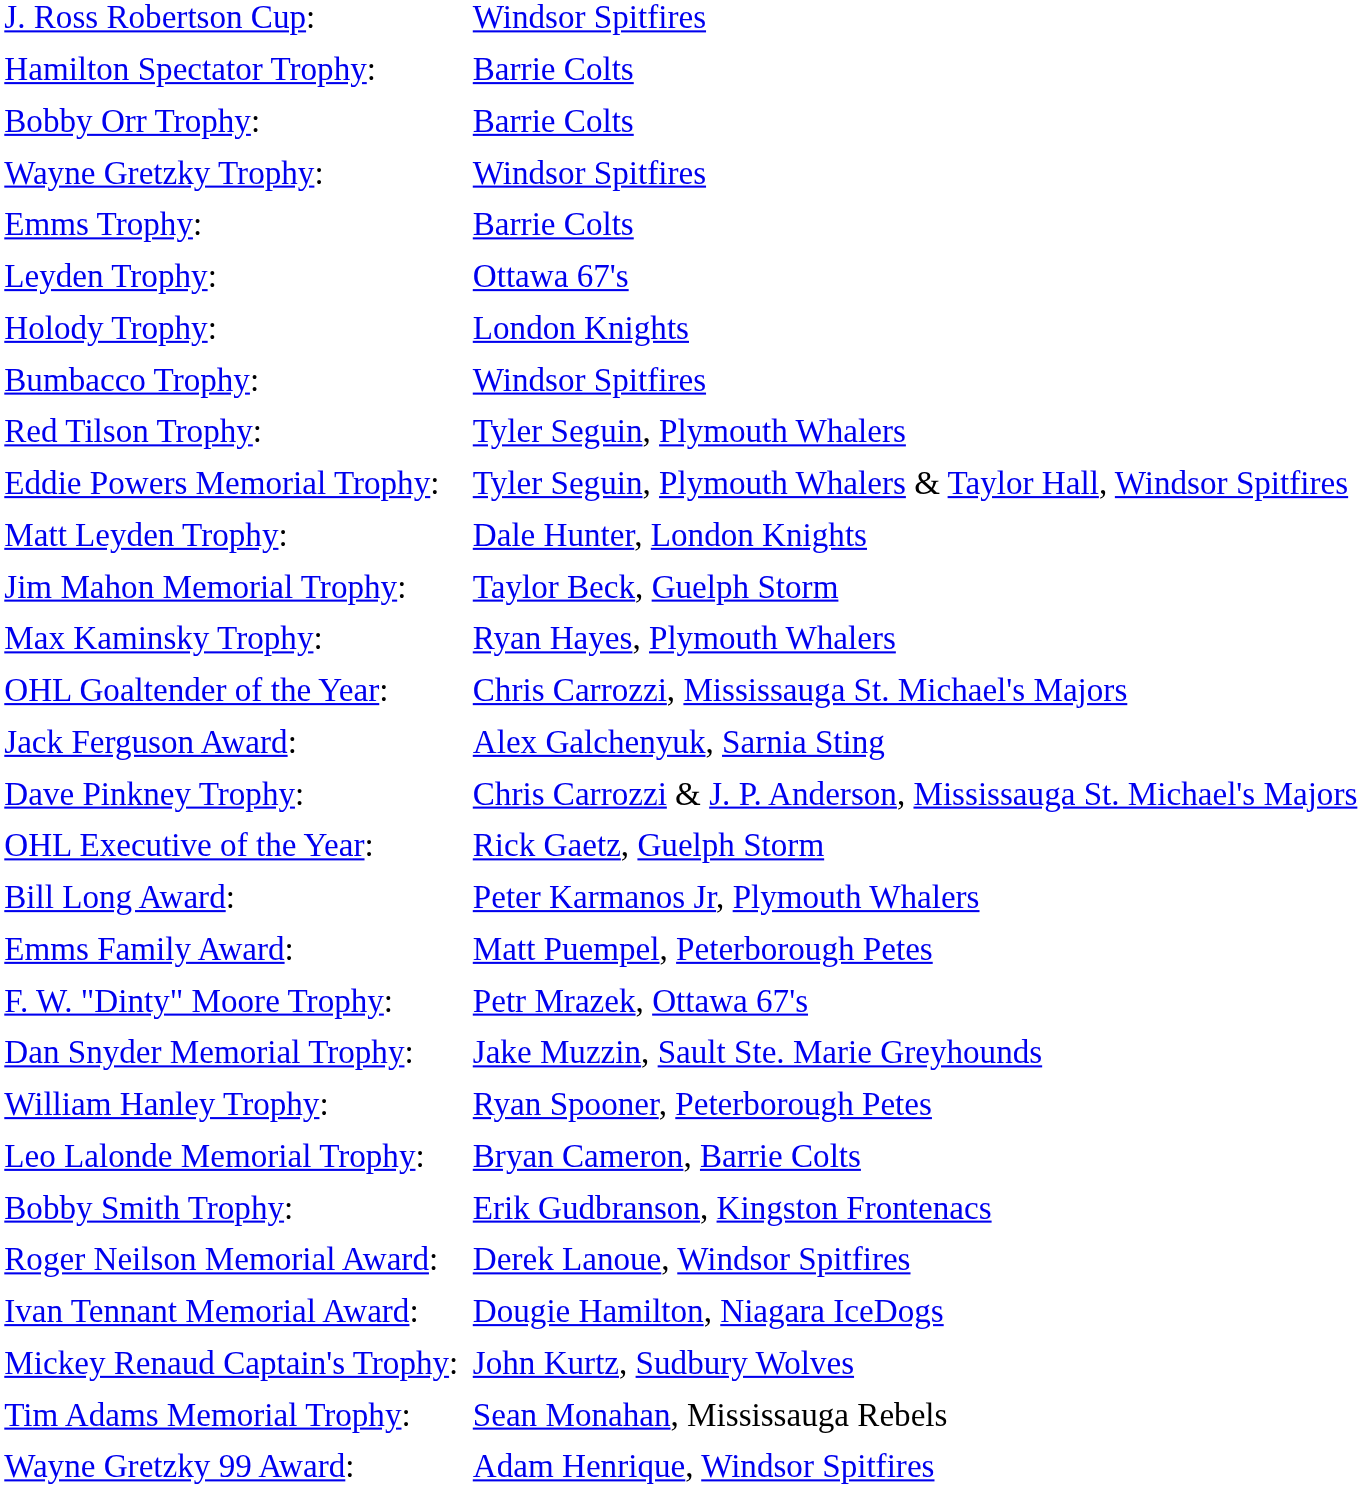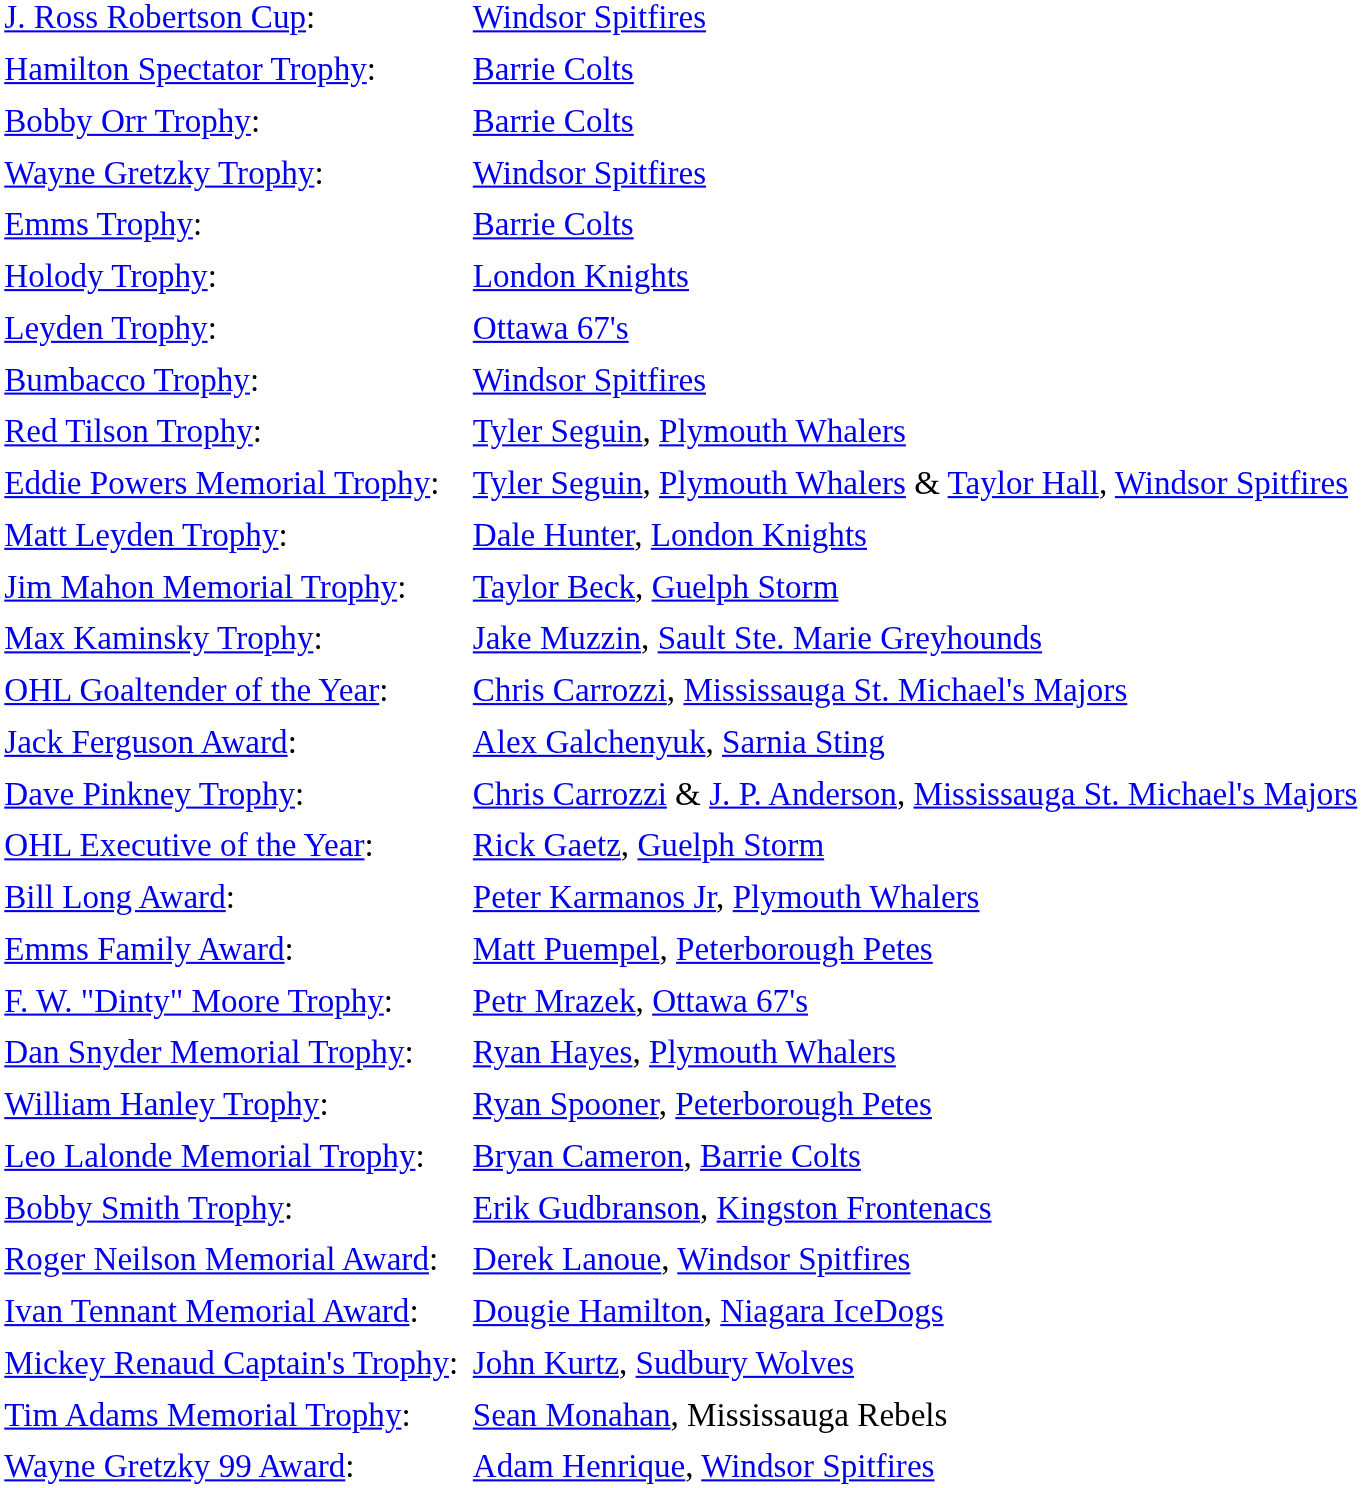rows swapped: Leyden Trophy: <-> Holody Trophy:
Max Kaminsky Trophy: | column 2: Ryan Hayes, Plymouth Whalers -> Jake Muzzin, Sault Ste. Marie Greyhounds
Dan Snyder Memorial Trophy: | column 2: Jake Muzzin, Sault Ste. Marie Greyhounds -> Ryan Hayes, Plymouth Whalers
